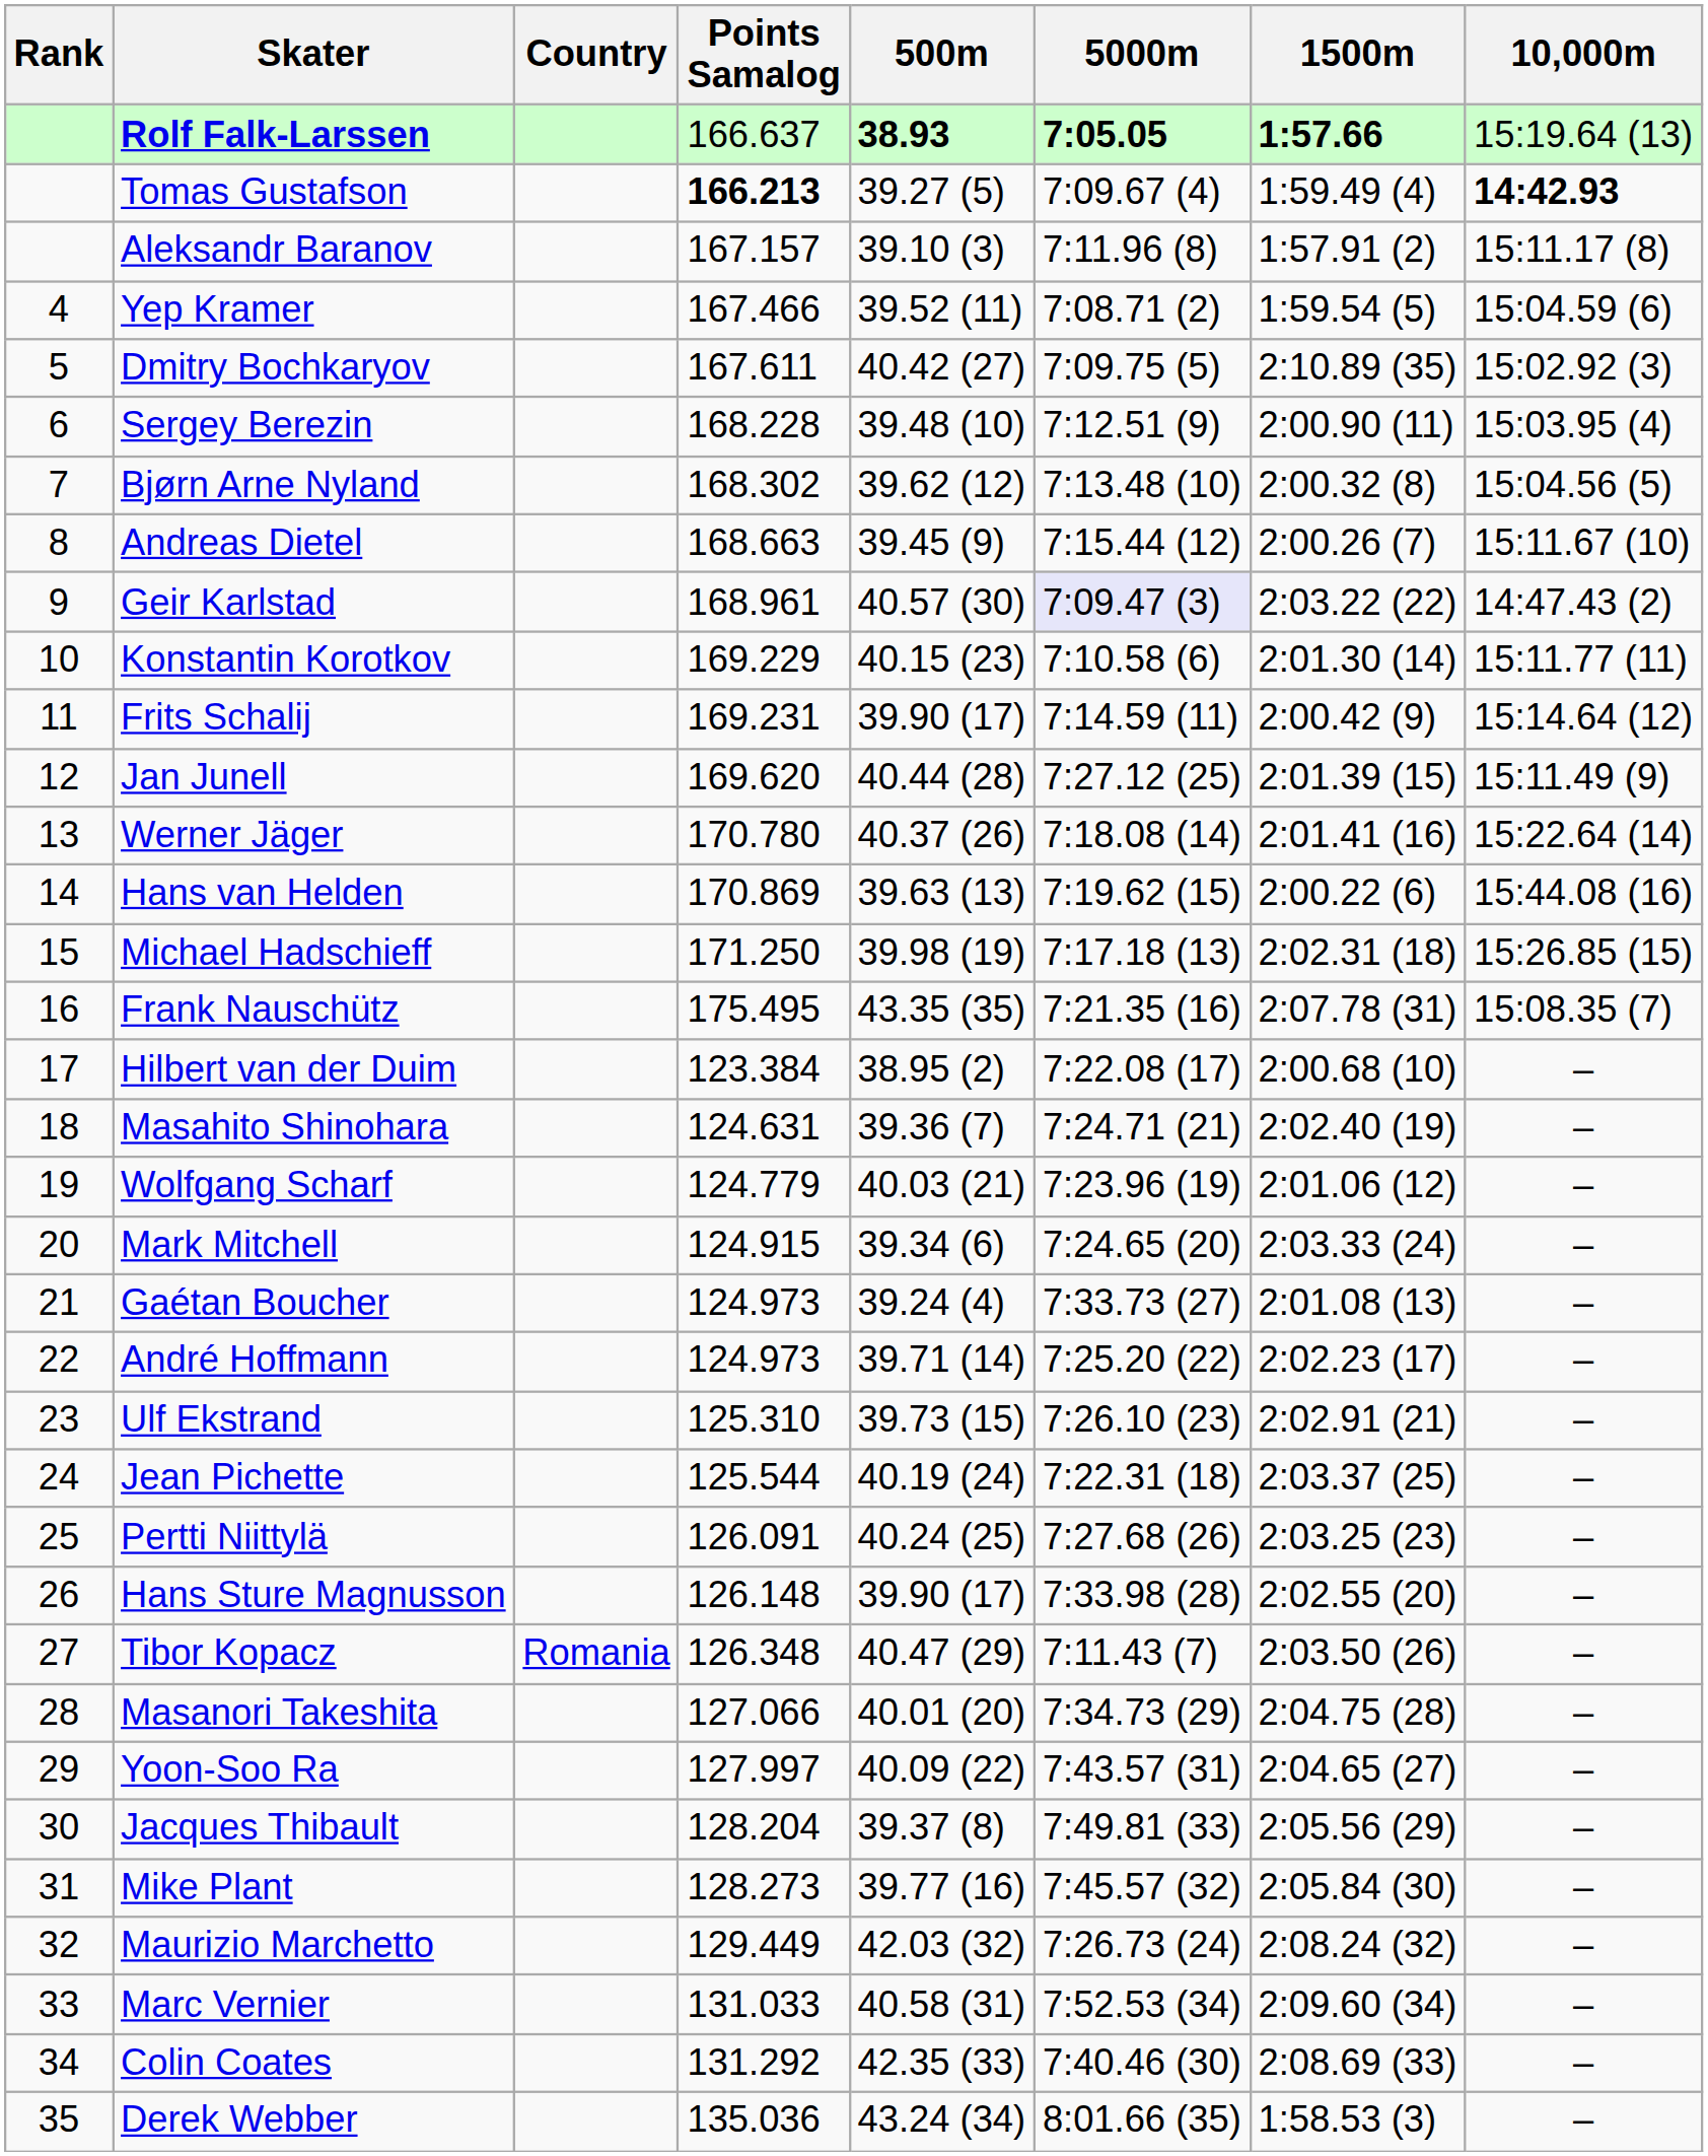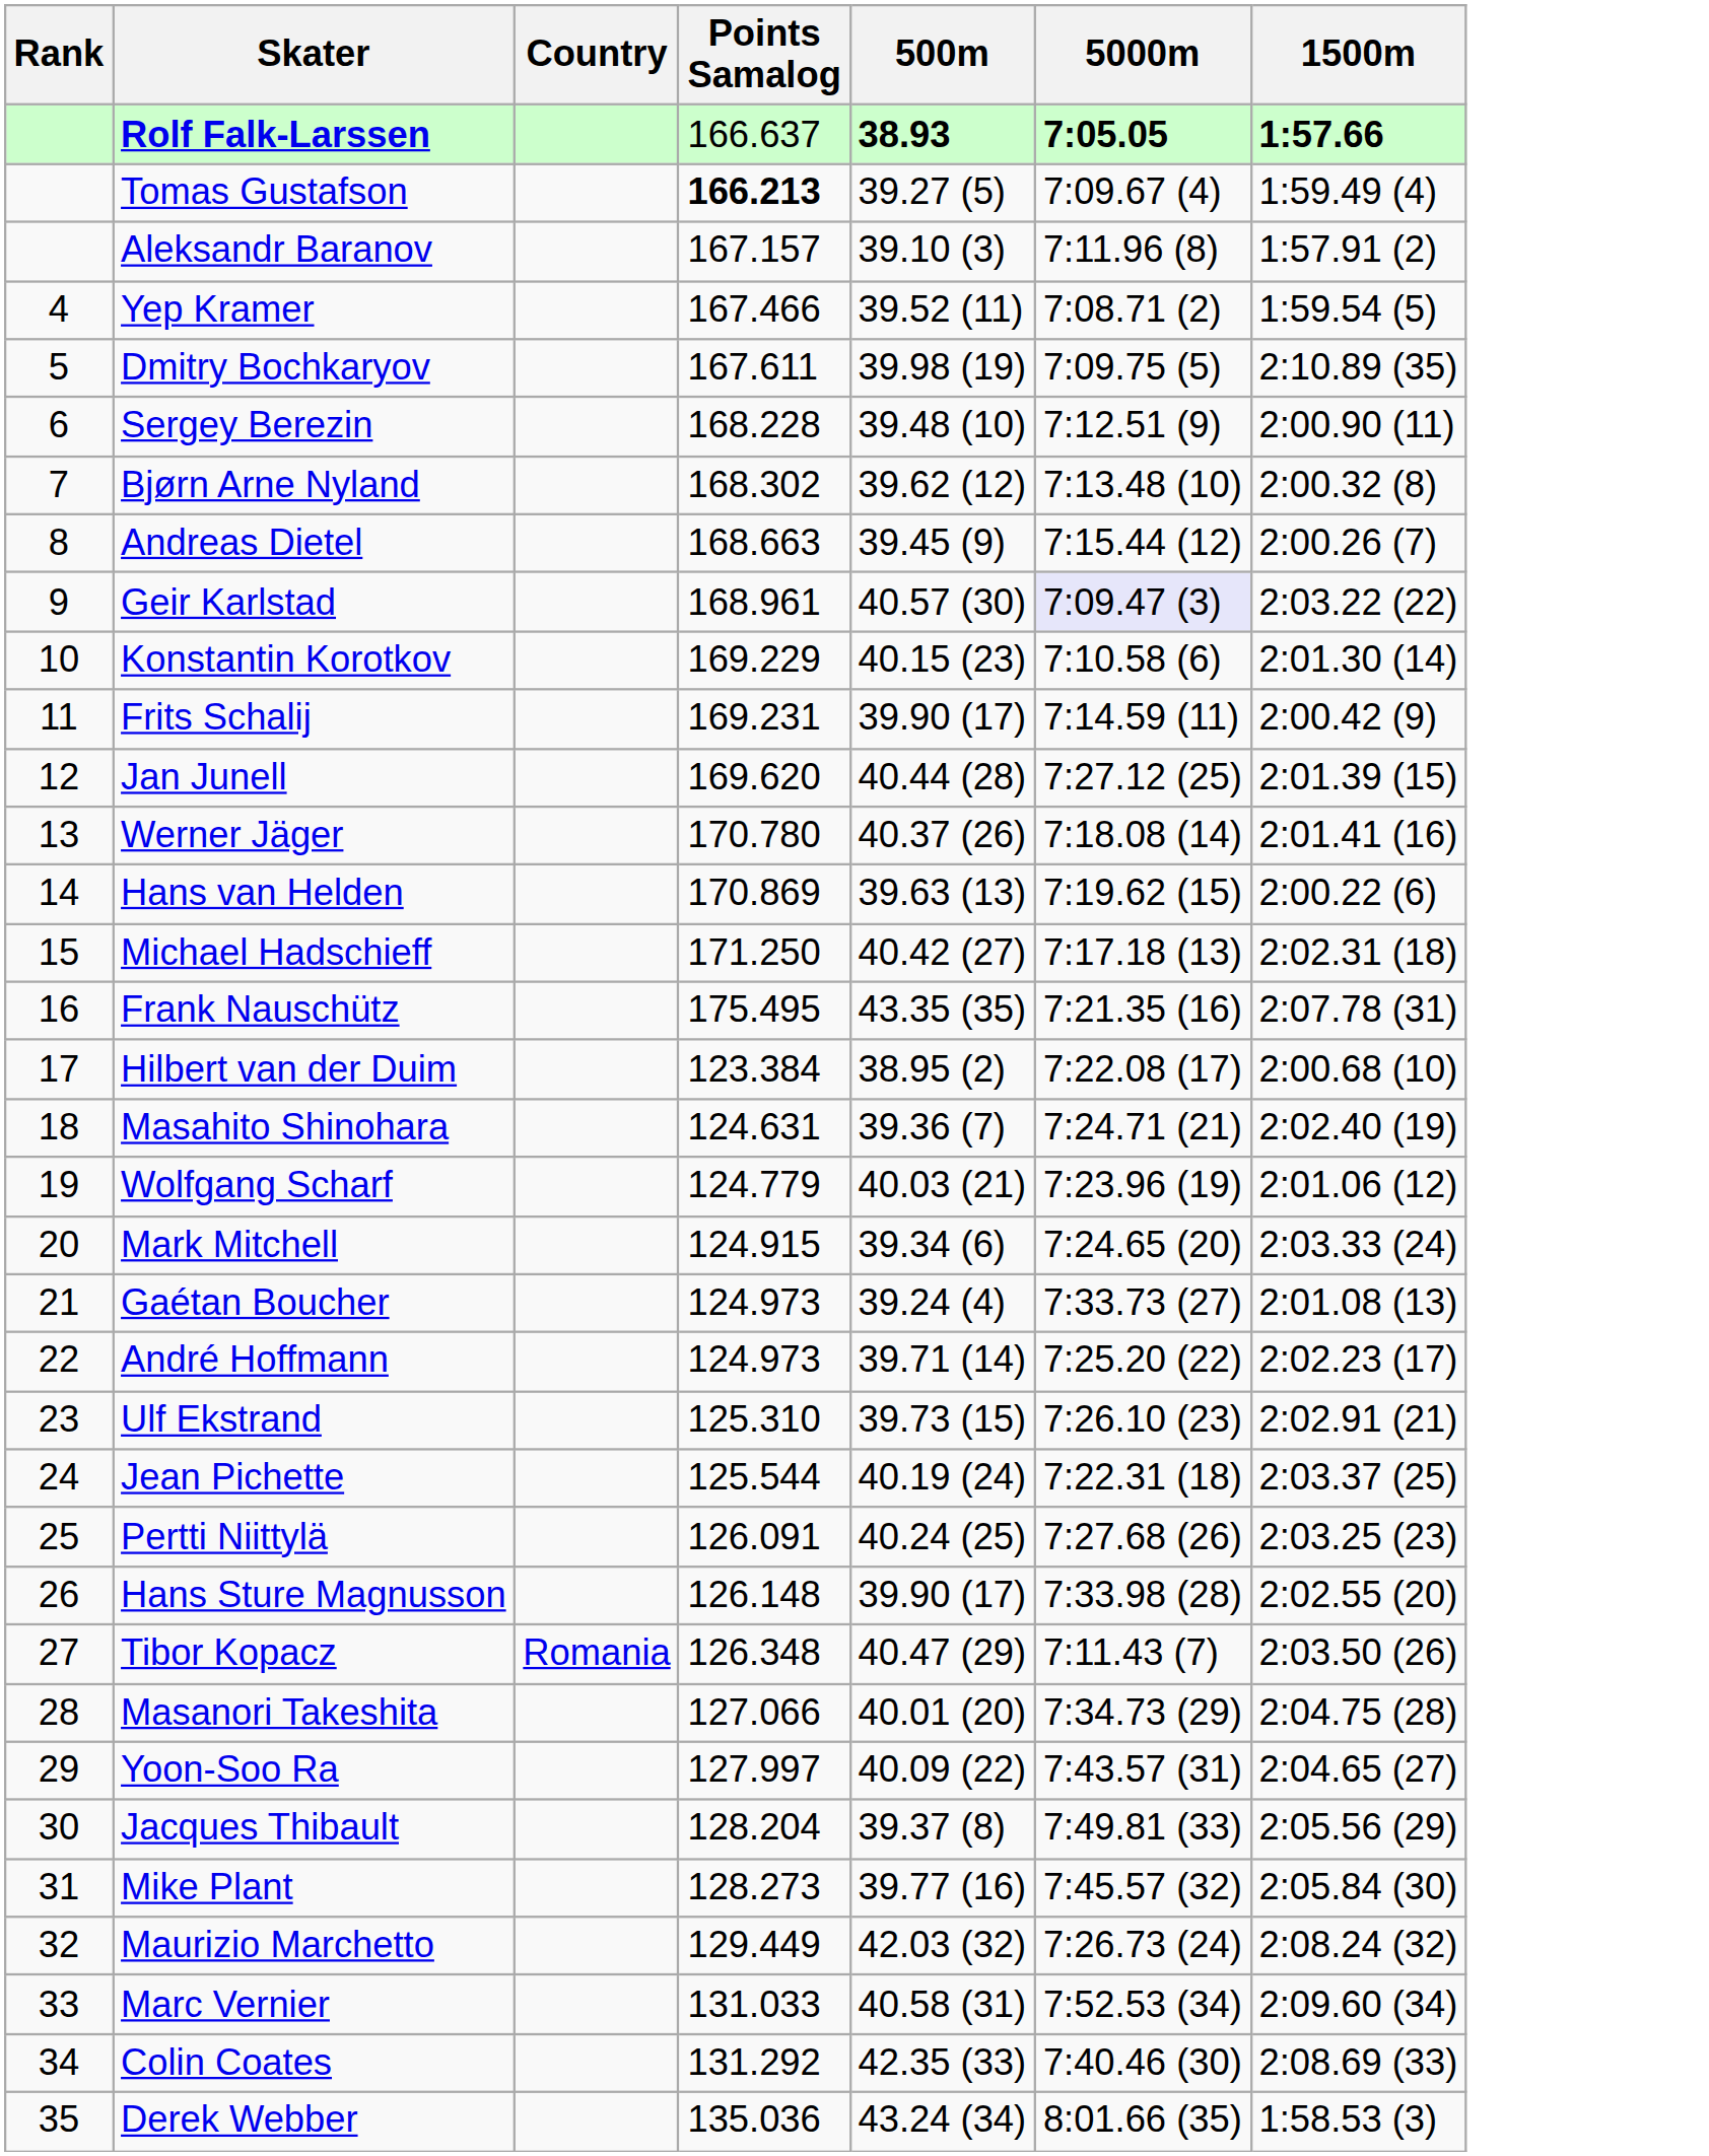- column: 10,000m | 15:19.64 (13) | 14:42.93 | 15:11.17 (8) | 15:04.59 (6) | 15:02.92 (3) | 15:03.95 (4) | 15:04.56 (5) | 15:11.67 (10) | 14:47.43 (2) | 15:11.77 (11) | 15:14.64 (12) | 15:11.49 (9) | 15:22.64 (14) | 15:44.08 (16) | 15:26.85 (15) | 15:08.35 (7) | – | – | – | – | – | – | – | – | – | – | – | – | – | – | – | – | – | – | –
Dmitry Bochkaryov | 500m: 40.42 (27) -> 39.98 (19)
Michael Hadschieff | 500m: 39.98 (19) -> 40.42 (27)
